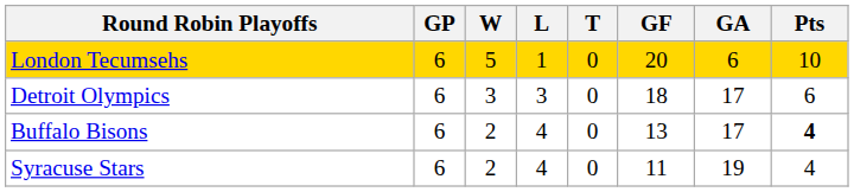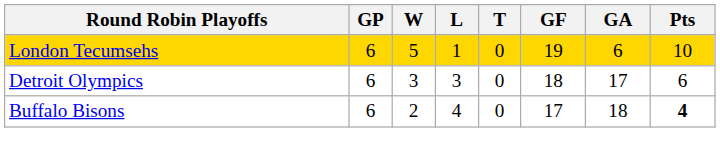London Tecumsehs | GF: 20 -> 19
Buffalo Bisons | GF: 13 -> 17
Buffalo Bisons | GA: 17 -> 18
- row: Syracuse Stars | 6 | 2 | 4 | 0 | 11 | 19 | 4
